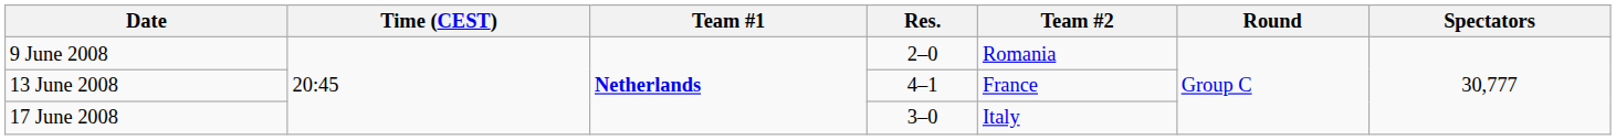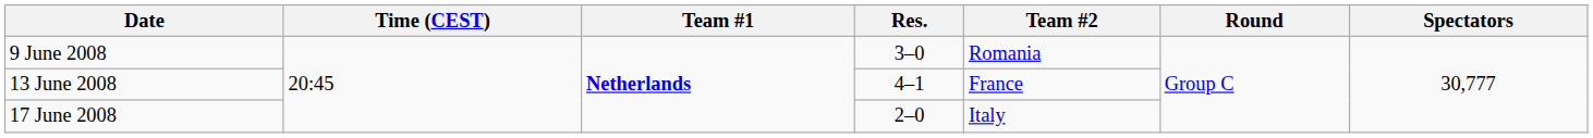9 June 2008 | Res.: 2–0 -> 3–0
17 June 2008 | Res.: 3–0 -> 2–0
